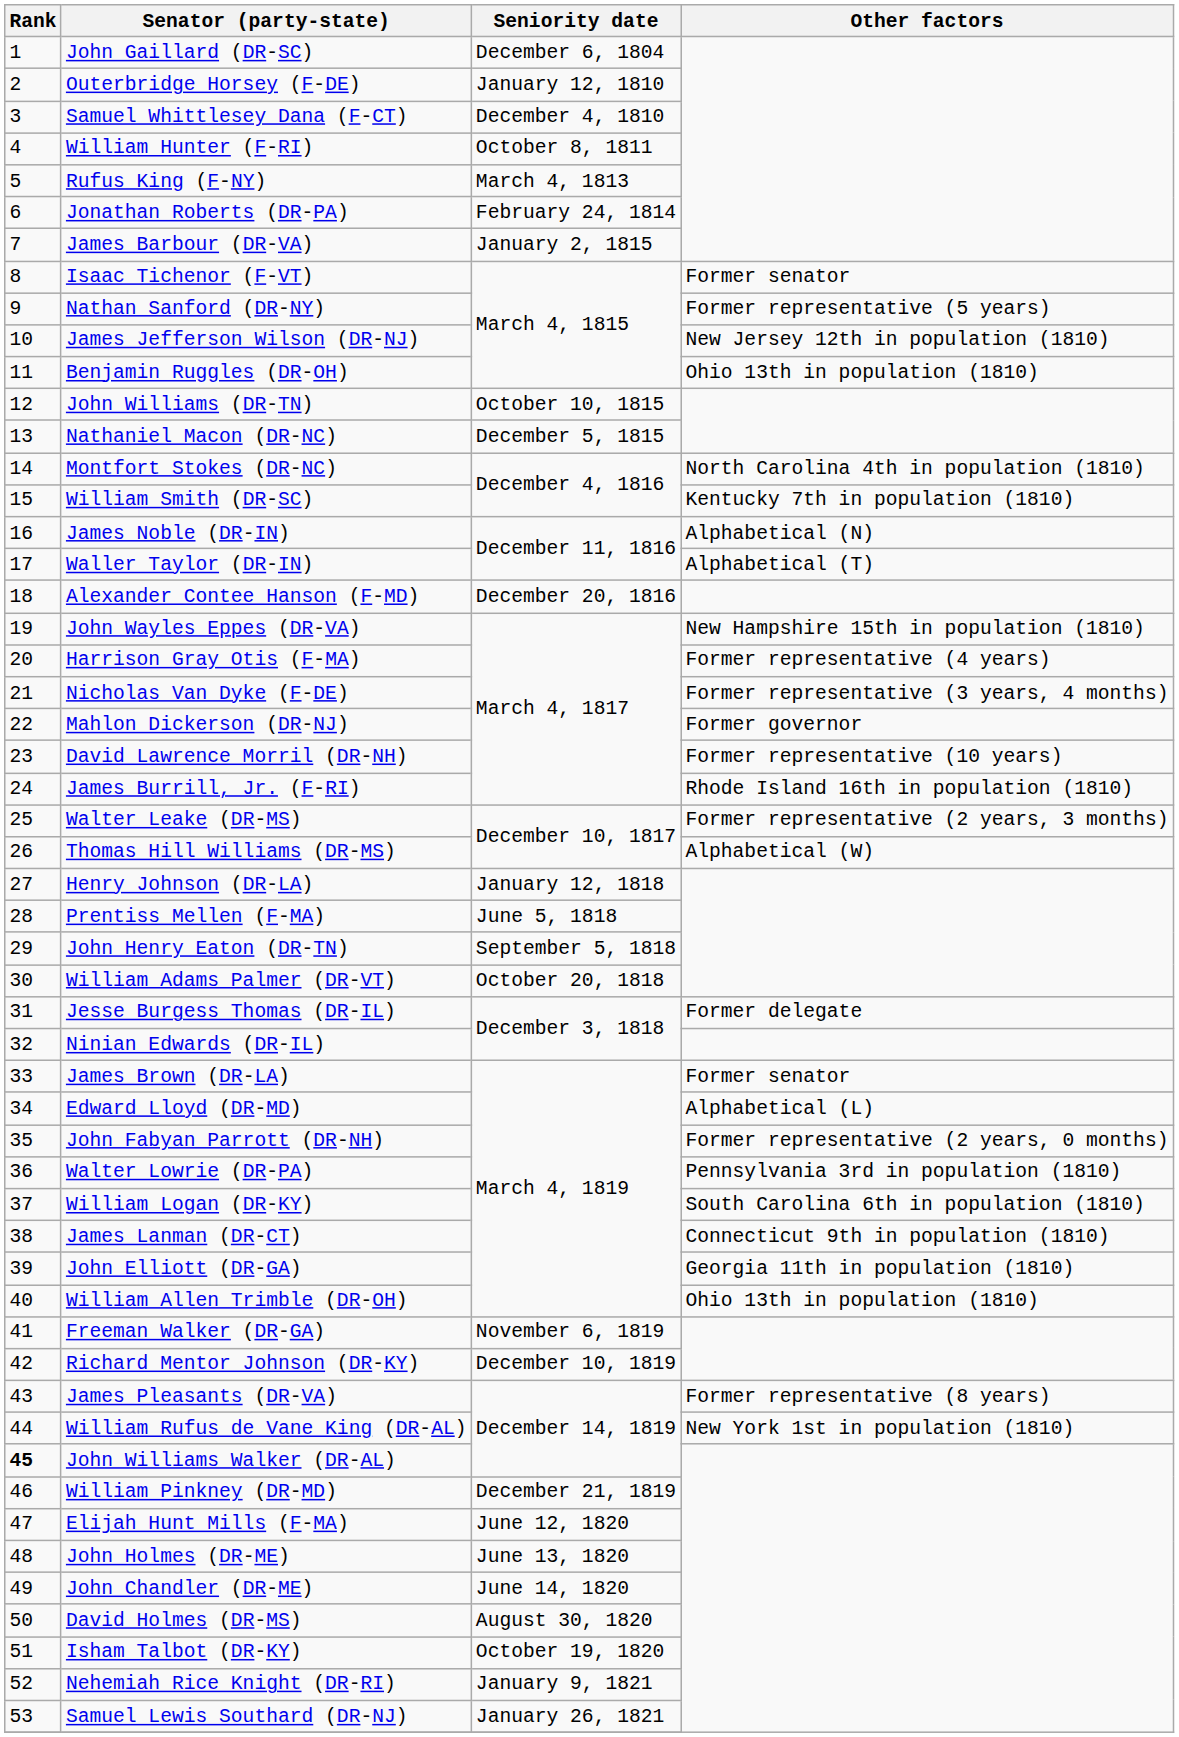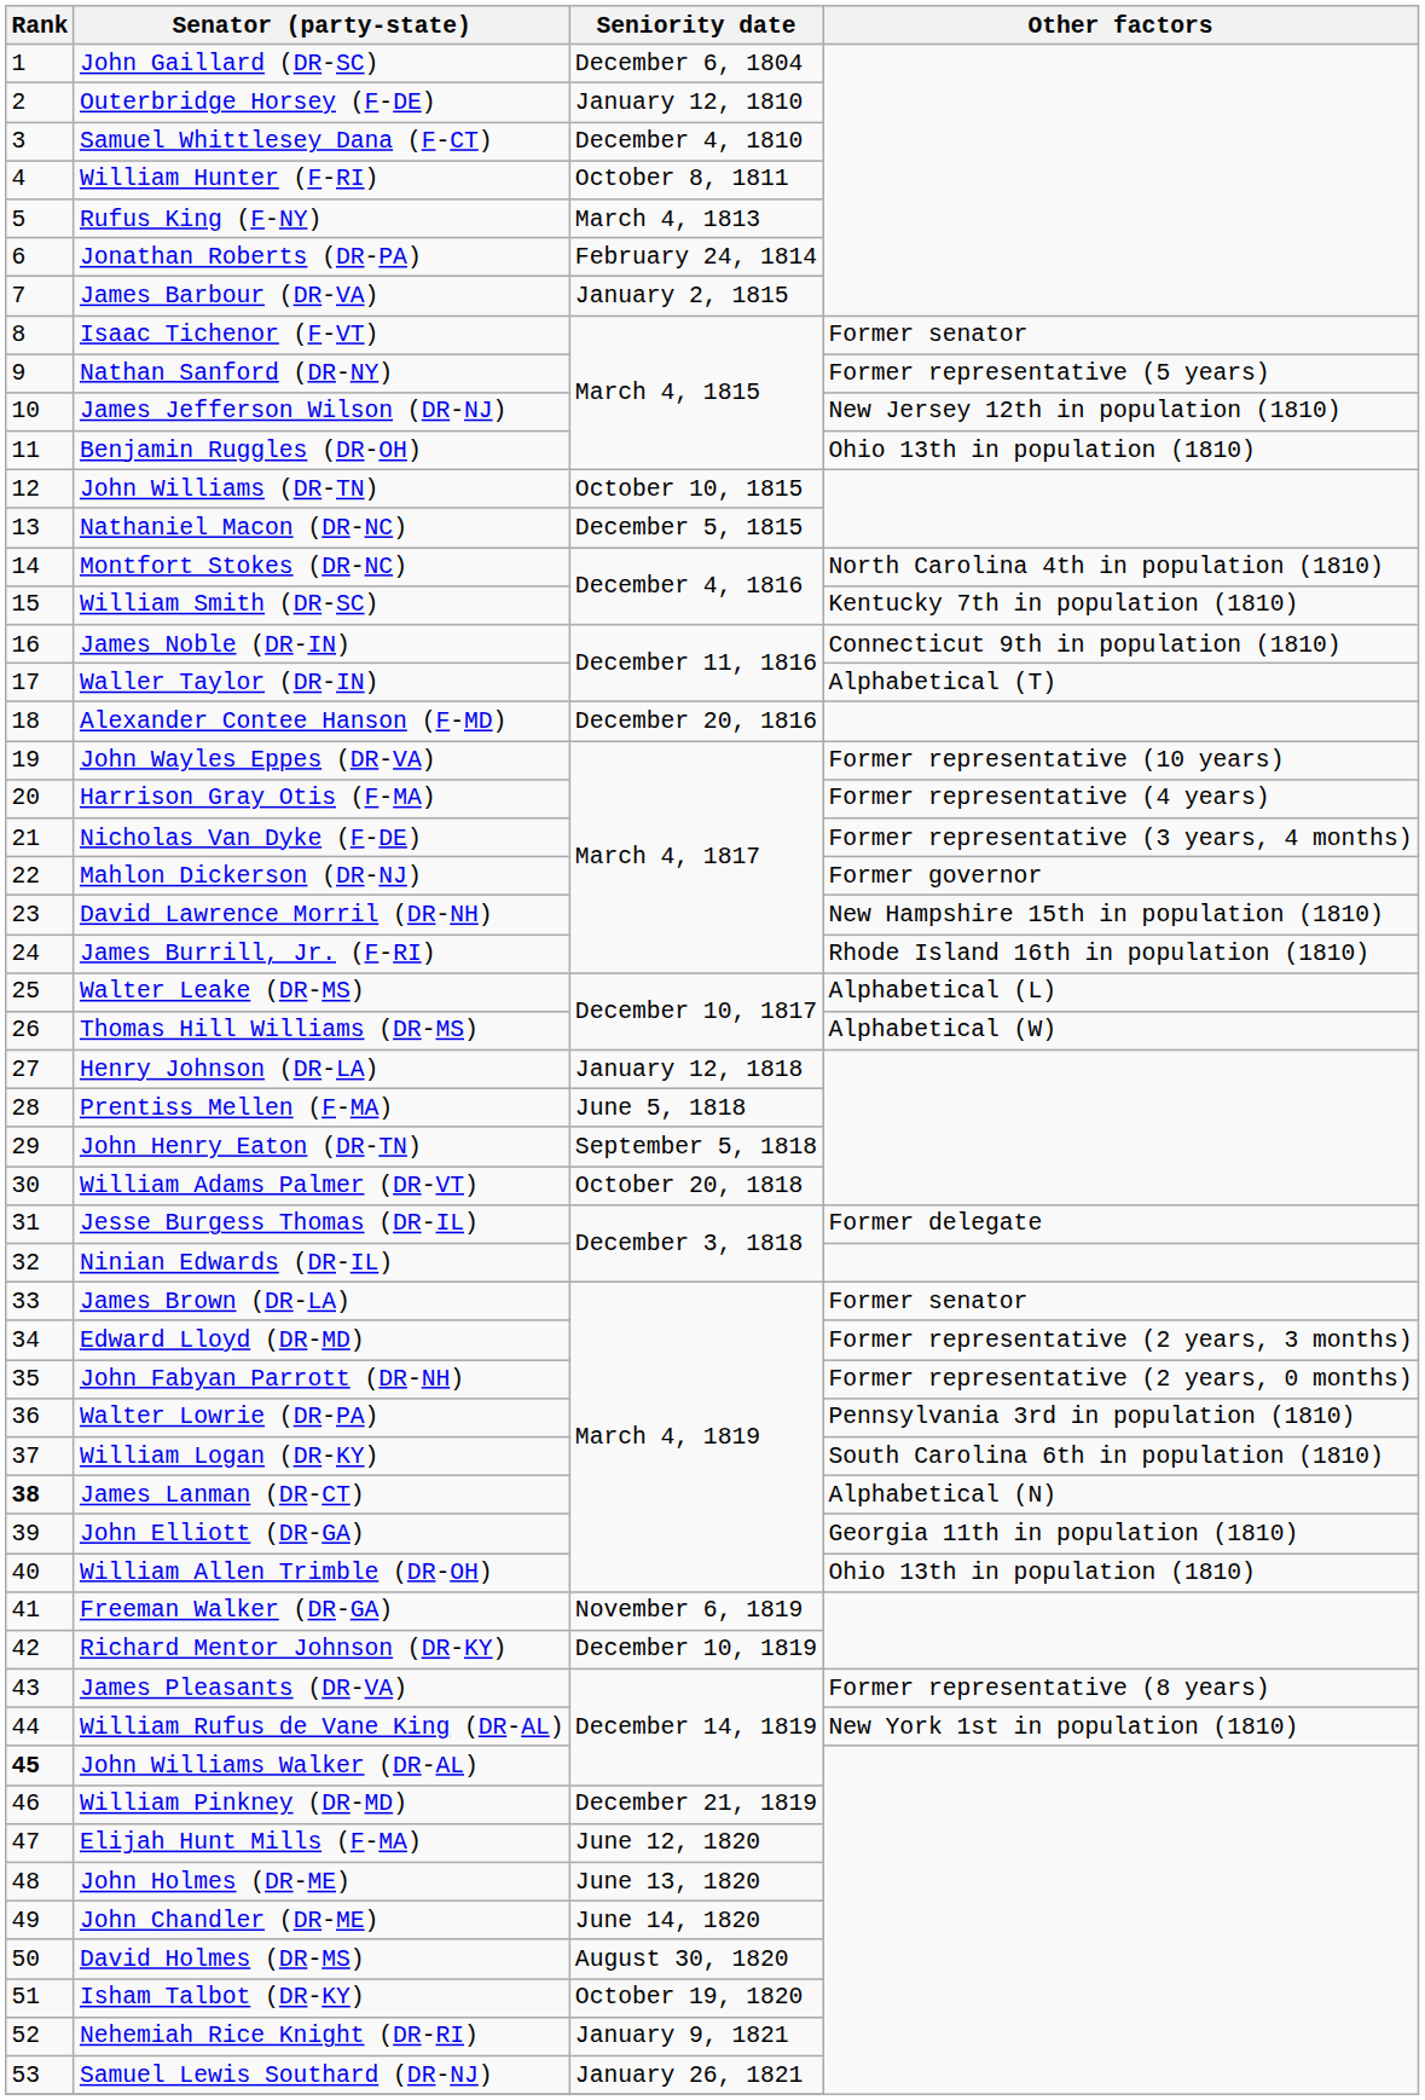James Noble (DR-IN) | Other factors: Alphabetical (N) -> Connecticut 9th in population (1810)
John Wayles Eppes (DR-VA) | Other factors: New Hampshire 15th in population (1810) -> Former representative (10 years)
David Lawrence Morril (DR-NH) | Other factors: Former representative (10 years) -> New Hampshire 15th in population (1810)
Walter Leake (DR-MS) | Other factors: Former representative (2 years, 3 months) -> Alphabetical (L)
Edward Lloyd (DR-MD) | Other factors: Alphabetical (L) -> Former representative (2 years, 3 months)
James Lanman (DR-CT) | Rank: normal -> bold
James Lanman (DR-CT) | Other factors: Connecticut 9th in population (1810) -> Alphabetical (N)
